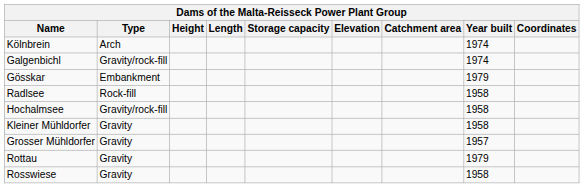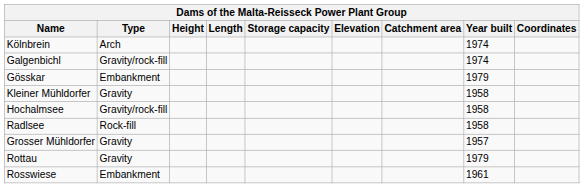rows swapped: Radlsee <-> Kleiner Mühldorfer
Rosswiese | Type: Gravity -> Embankment
Rosswiese | Year built: 1958 -> 1961
